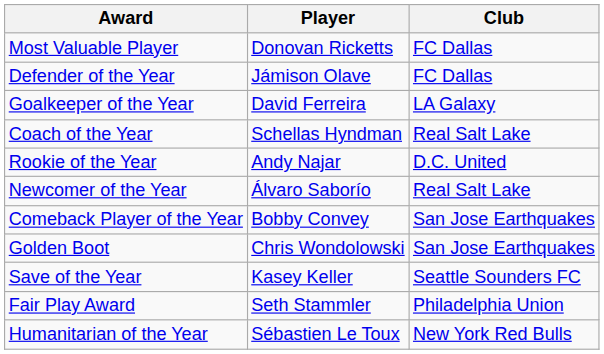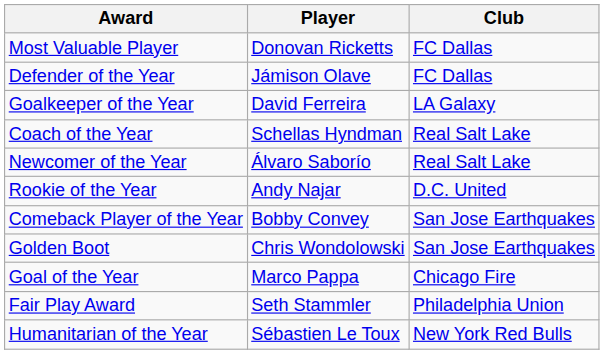rows swapped: Rookie of the Year <-> Newcomer of the Year
+ row: Goal of the Year | Marco Pappa | Chicago Fire
- row: Save of the Year | Kasey Keller | Seattle Sounders FC
